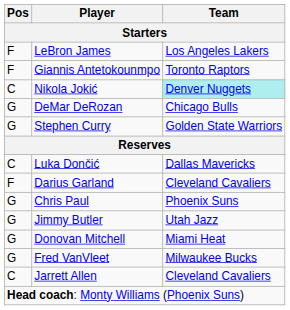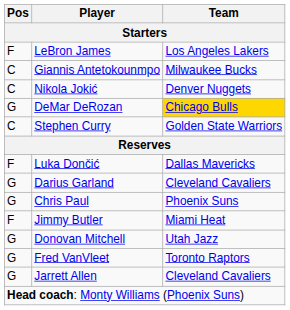Giannis Antetokounmpo | Pos: F -> C
Giannis Antetokounmpo | Team: Toronto Raptors -> Milwaukee Bucks
Nikola Jokić | Team: paleturquoise background -> no background
DeMar DeRozan | Team: no background -> gold background
Stephen Curry | Pos: G -> C
Luka Dončić | Pos: C -> F
Darius Garland | Pos: F -> G
Jimmy Butler | Pos: G -> F
Jimmy Butler | Team: Utah Jazz -> Miami Heat
Donovan Mitchell | Team: Miami Heat -> Utah Jazz
Fred VanVleet | Team: Milwaukee Bucks -> Toronto Raptors
Jarrett Allen | Pos: C -> G
